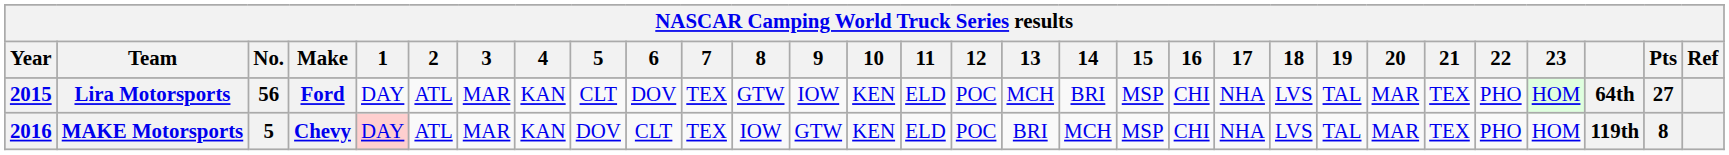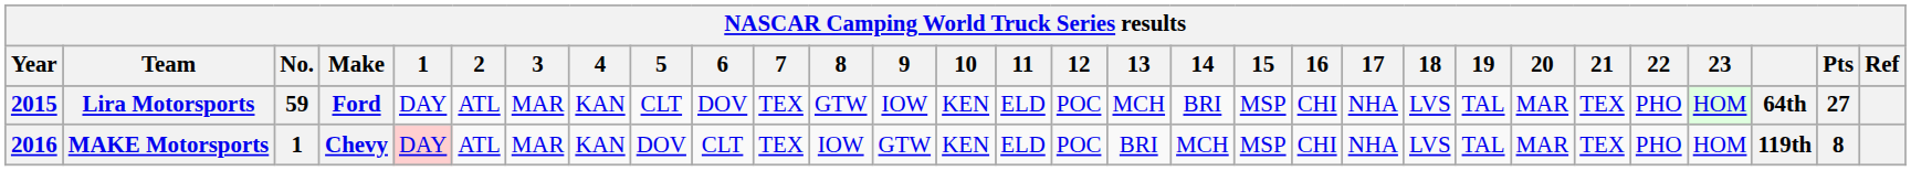Lira Motorsports | No.: 56 -> 59
MAKE Motorsports | No.: 5 -> 1
